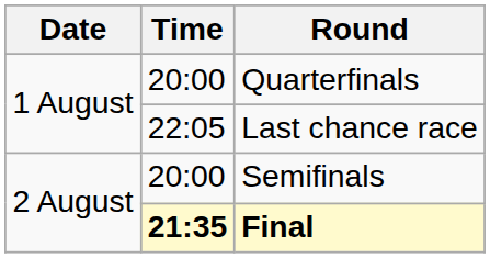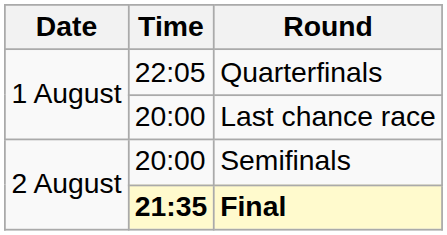Quarterfinals | Time: 20:00 -> 22:05
Last chance race | Time: 22:05 -> 20:00
